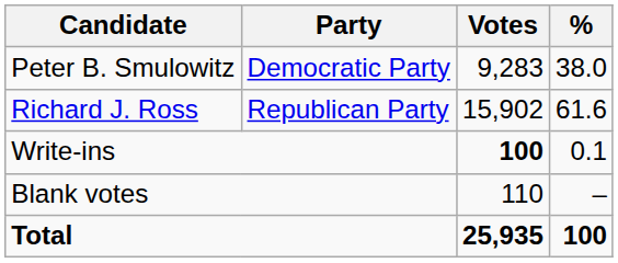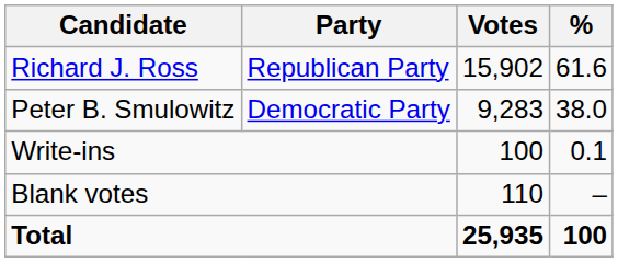rows swapped: Richard J. Ross <-> Peter B. Smulowitz
Write-ins | Votes: bold -> normal
